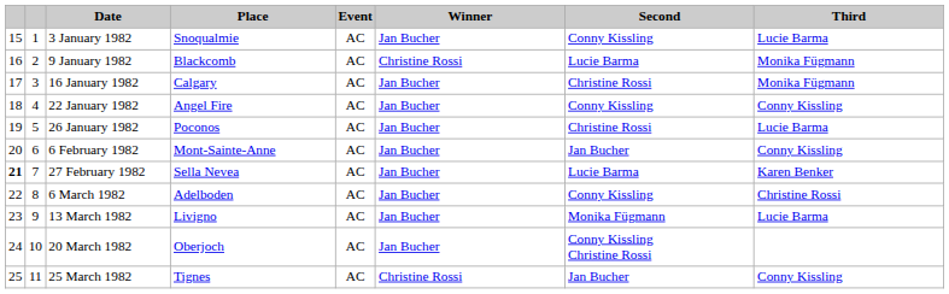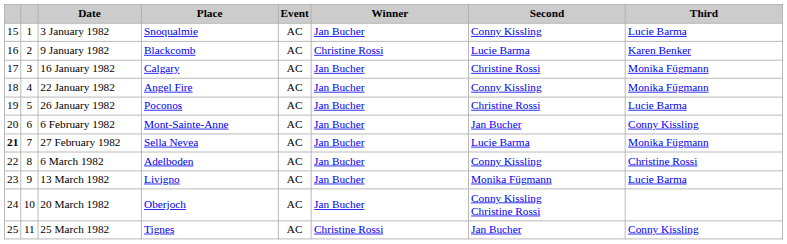9 January 1982 | Third: Monika Fügmann -> Karen Benker
22 January 1982 | Third: Conny Kissling -> Monika Fügmann
27 February 1982 | Third: Karen Benker -> Monika Fügmann
